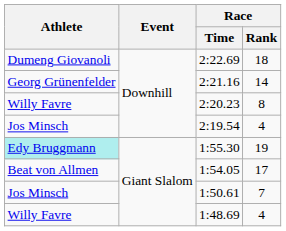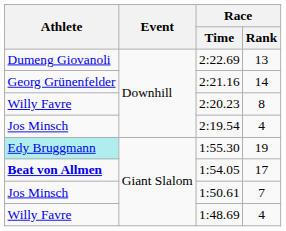2:22.69 | Race / Rank: 18 -> 13
1:54.05 | Athlete: normal -> bold
